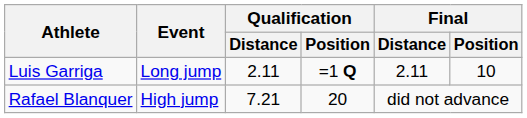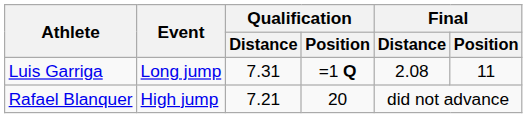Luis Garriga | Qualification / Distance: 2.11 -> 7.31
Luis Garriga | Final / Distance: 2.11 -> 2.08
Luis Garriga | Final / Position: 10 -> 11
